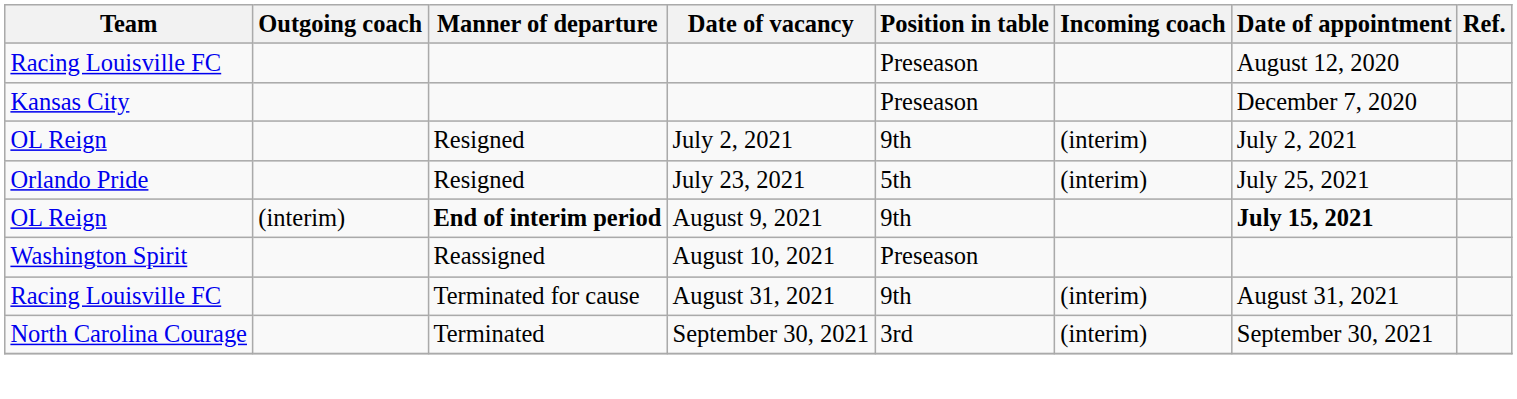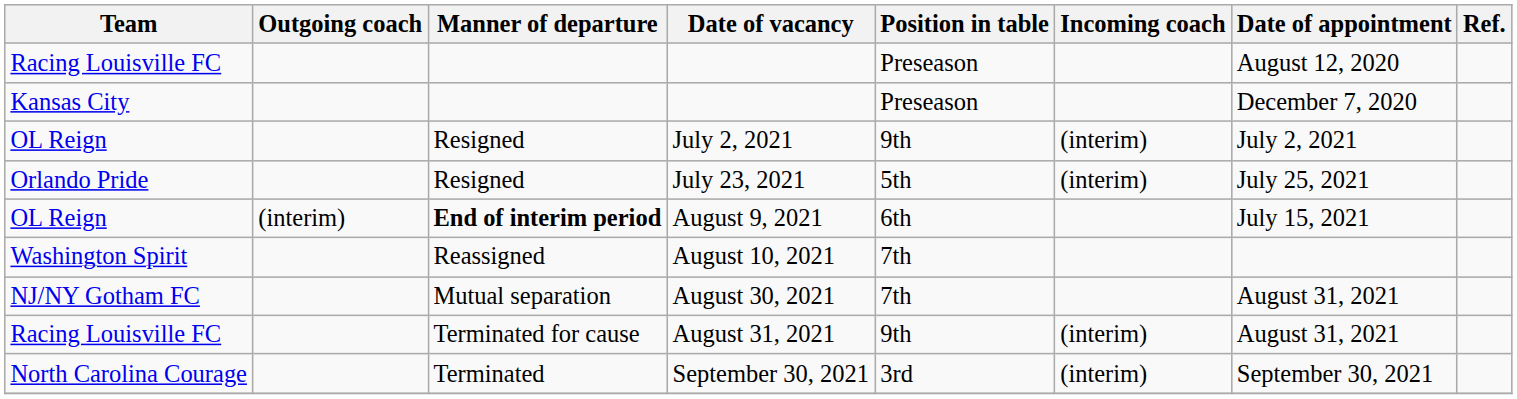August 9, 2021 | Position in table: 9th -> 6th
August 9, 2021 | Date of appointment: bold -> normal
August 10, 2021 | Position in table: Preseason -> 7th
+ row: NJ/NY Gotham FC | Mutual separation | August 30, 2021 | 7th | August 31, 2021
